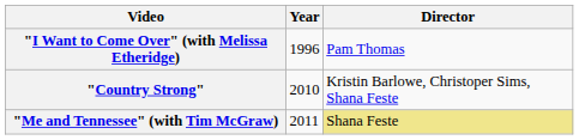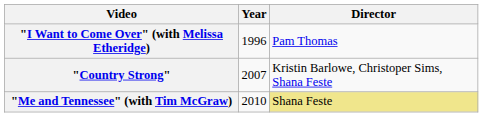"Country Strong" | Year: 2010 -> 2007
"Me and Tennessee" (with Tim McGraw) | Year: 2011 -> 2010
